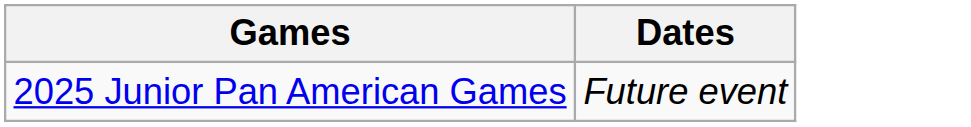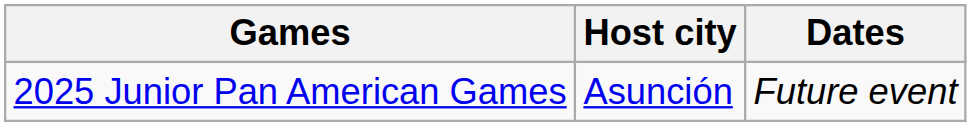+ column: Host city | Asunción
